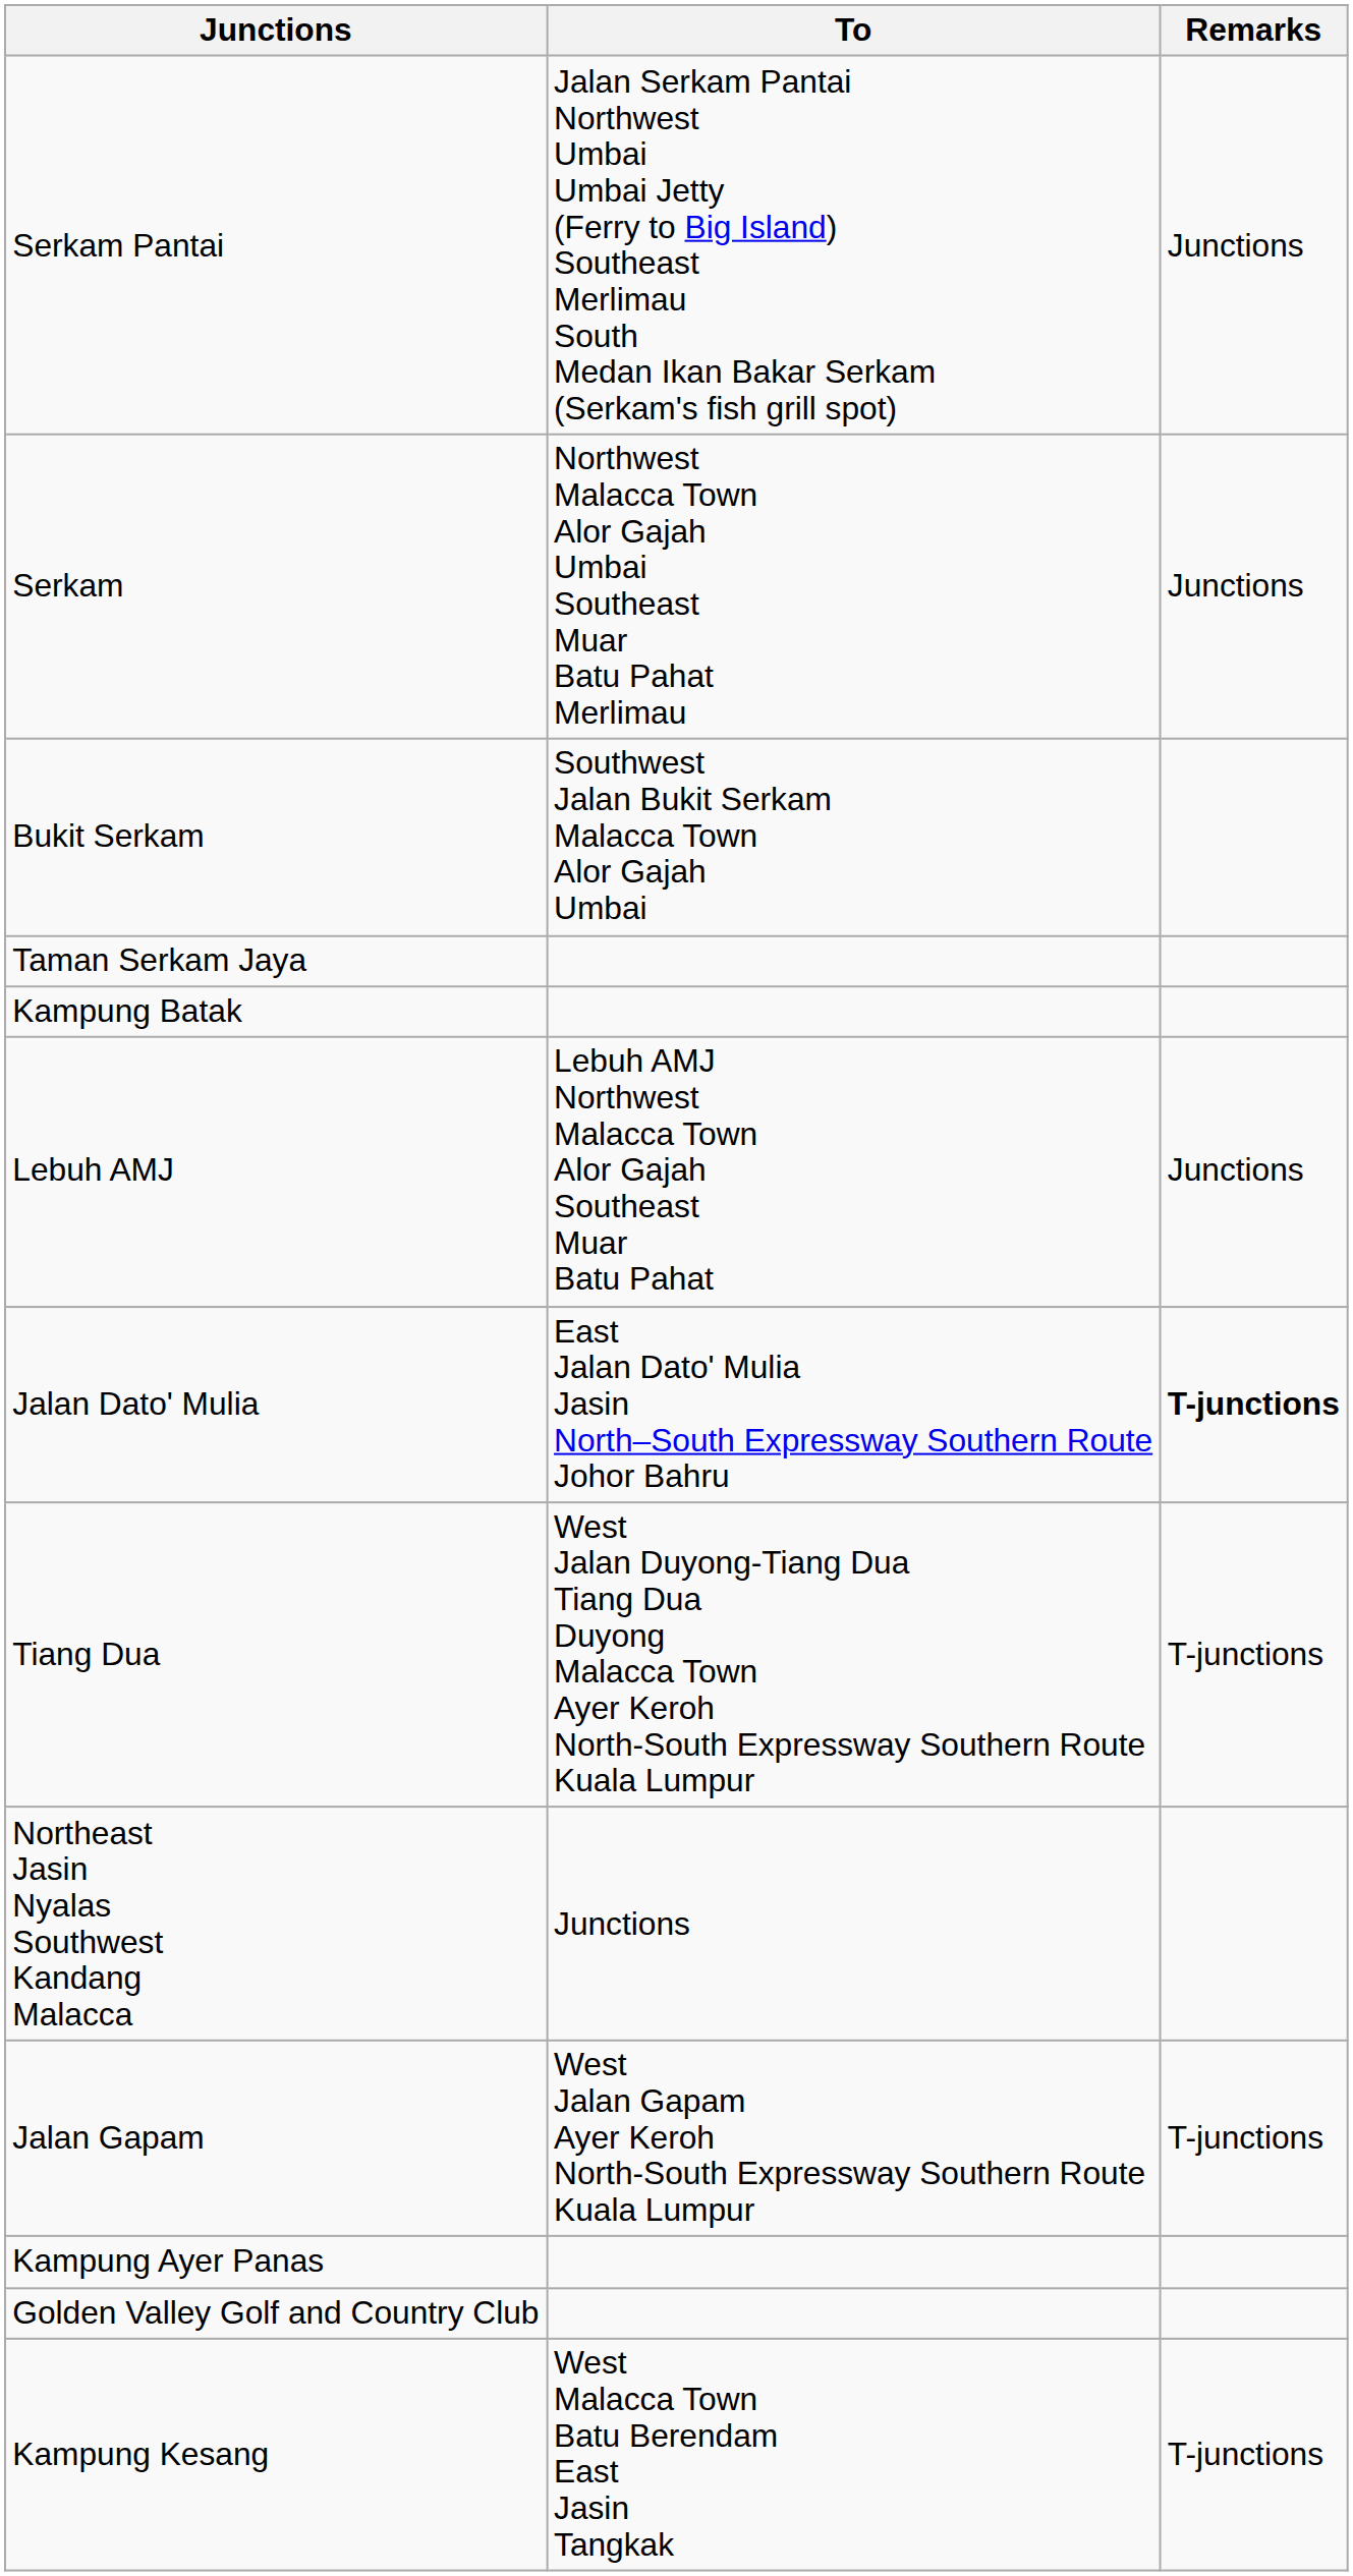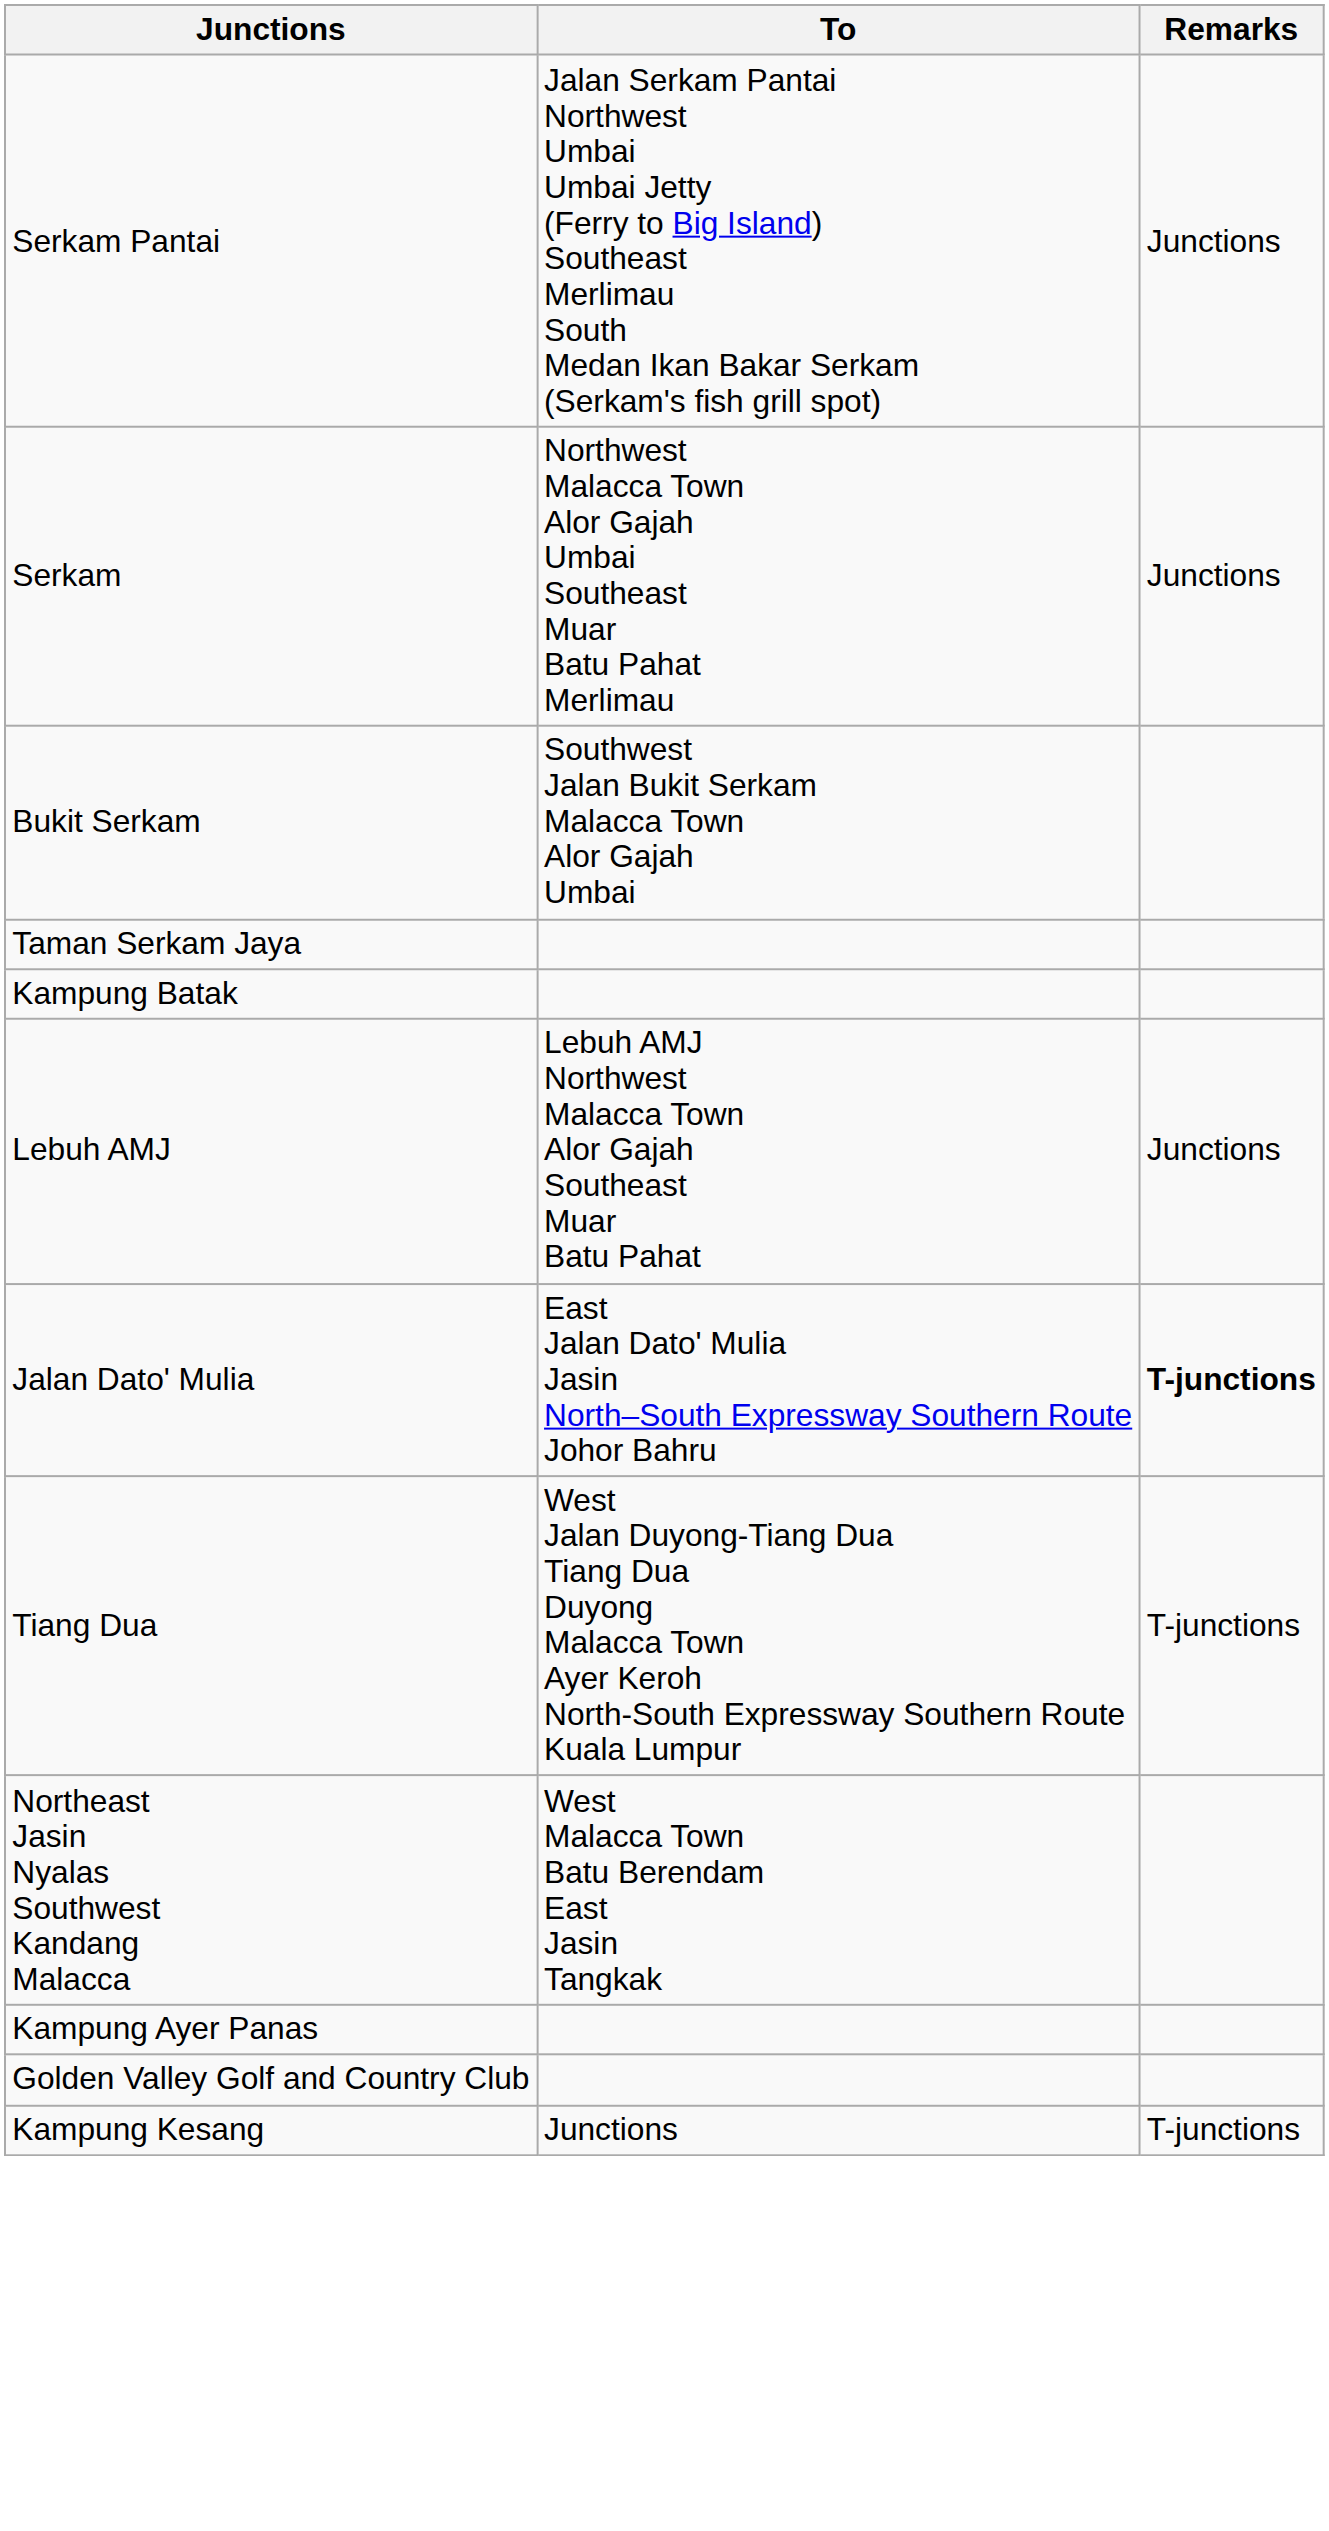Northeast Jasin Nyalas Southwest Kandang Malacca | To: Junctions -> West Malacca Town Batu Berendam East Jasin Tangkak
- row: Jalan Gapam | West Jalan Gapam Ayer Keroh North-South Expressway Southern Route Kuala Lumpur | T-junctions
Kampung Kesang | To: West Malacca Town Batu Berendam East Jasin Tangkak -> Junctions
